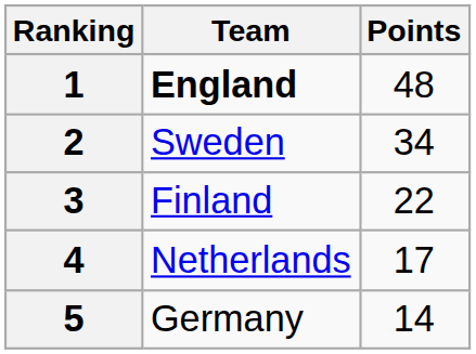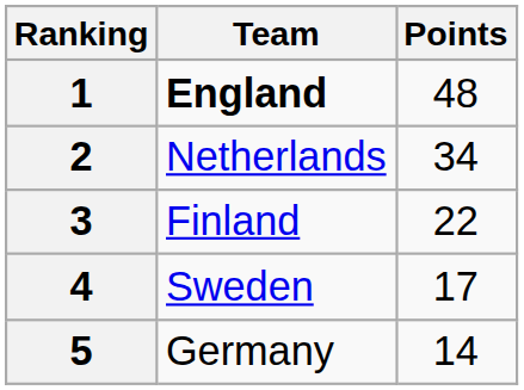2 | Team: Sweden -> Netherlands
4 | Team: Netherlands -> Sweden
